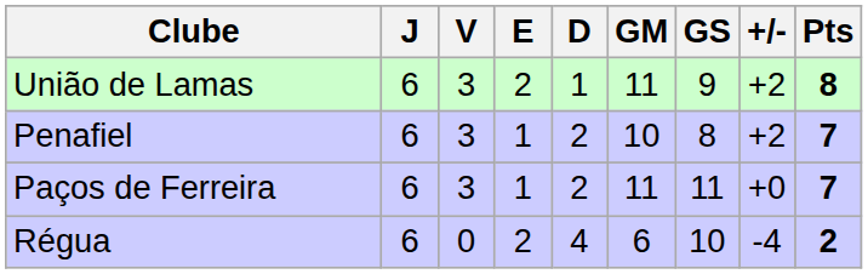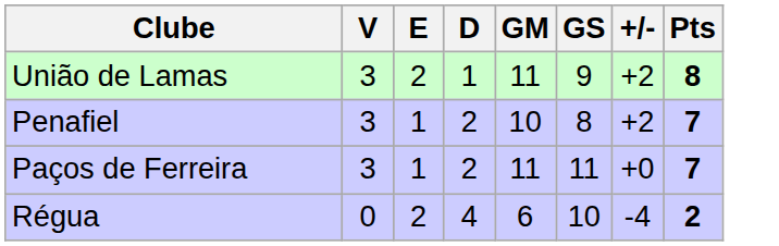- column: J | 6 | 6 | 6 | 6
